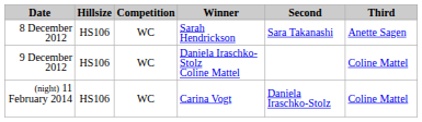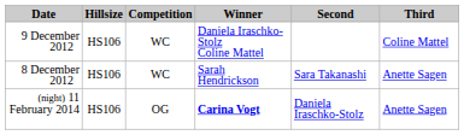rows swapped: 8 December 2012 <-> 9 December 2012
(night) 11 February 2014 | Competition: WC -> OG
(night) 11 February 2014 | Winner: normal -> bold
(night) 11 February 2014 | Third: Coline Mattel -> Anette Sagen
